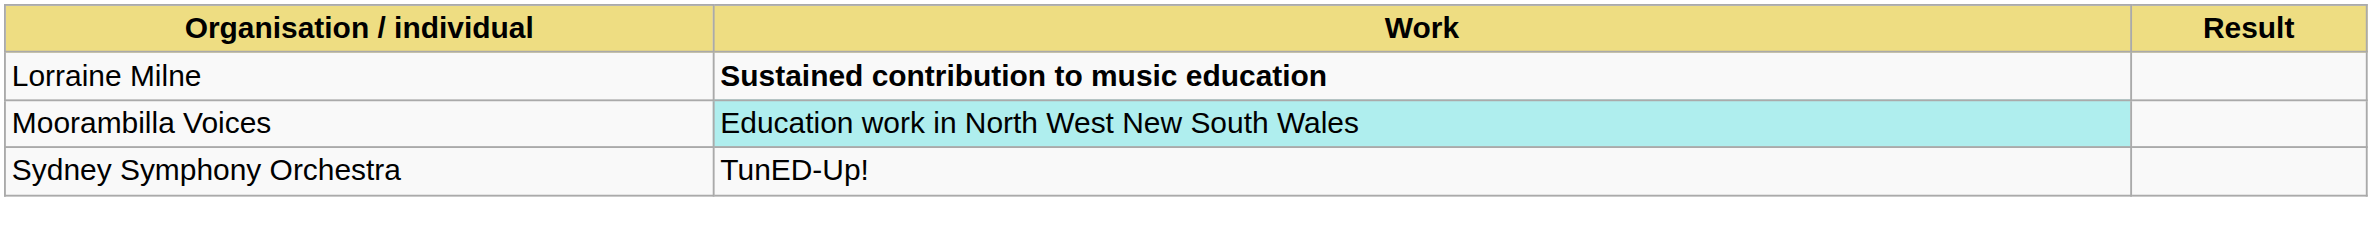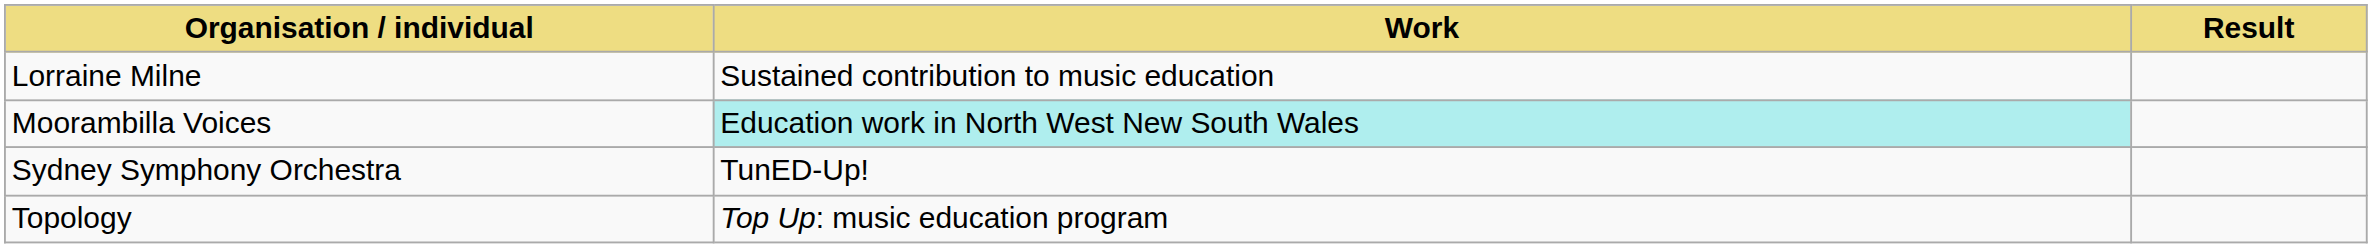Lorraine Milne | Work: bold -> normal
+ row: Topology | Top Up: music education program
